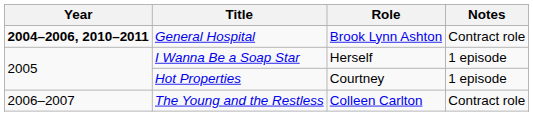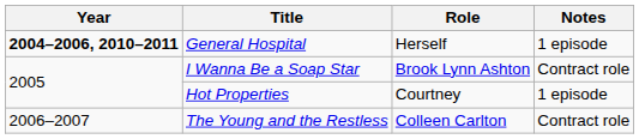General Hospital | Role: Brook Lynn Ashton -> Herself
General Hospital | Notes: Contract role -> 1 episode
I Wanna Be a Soap Star | Role: Herself -> Brook Lynn Ashton
I Wanna Be a Soap Star | Notes: 1 episode -> Contract role
